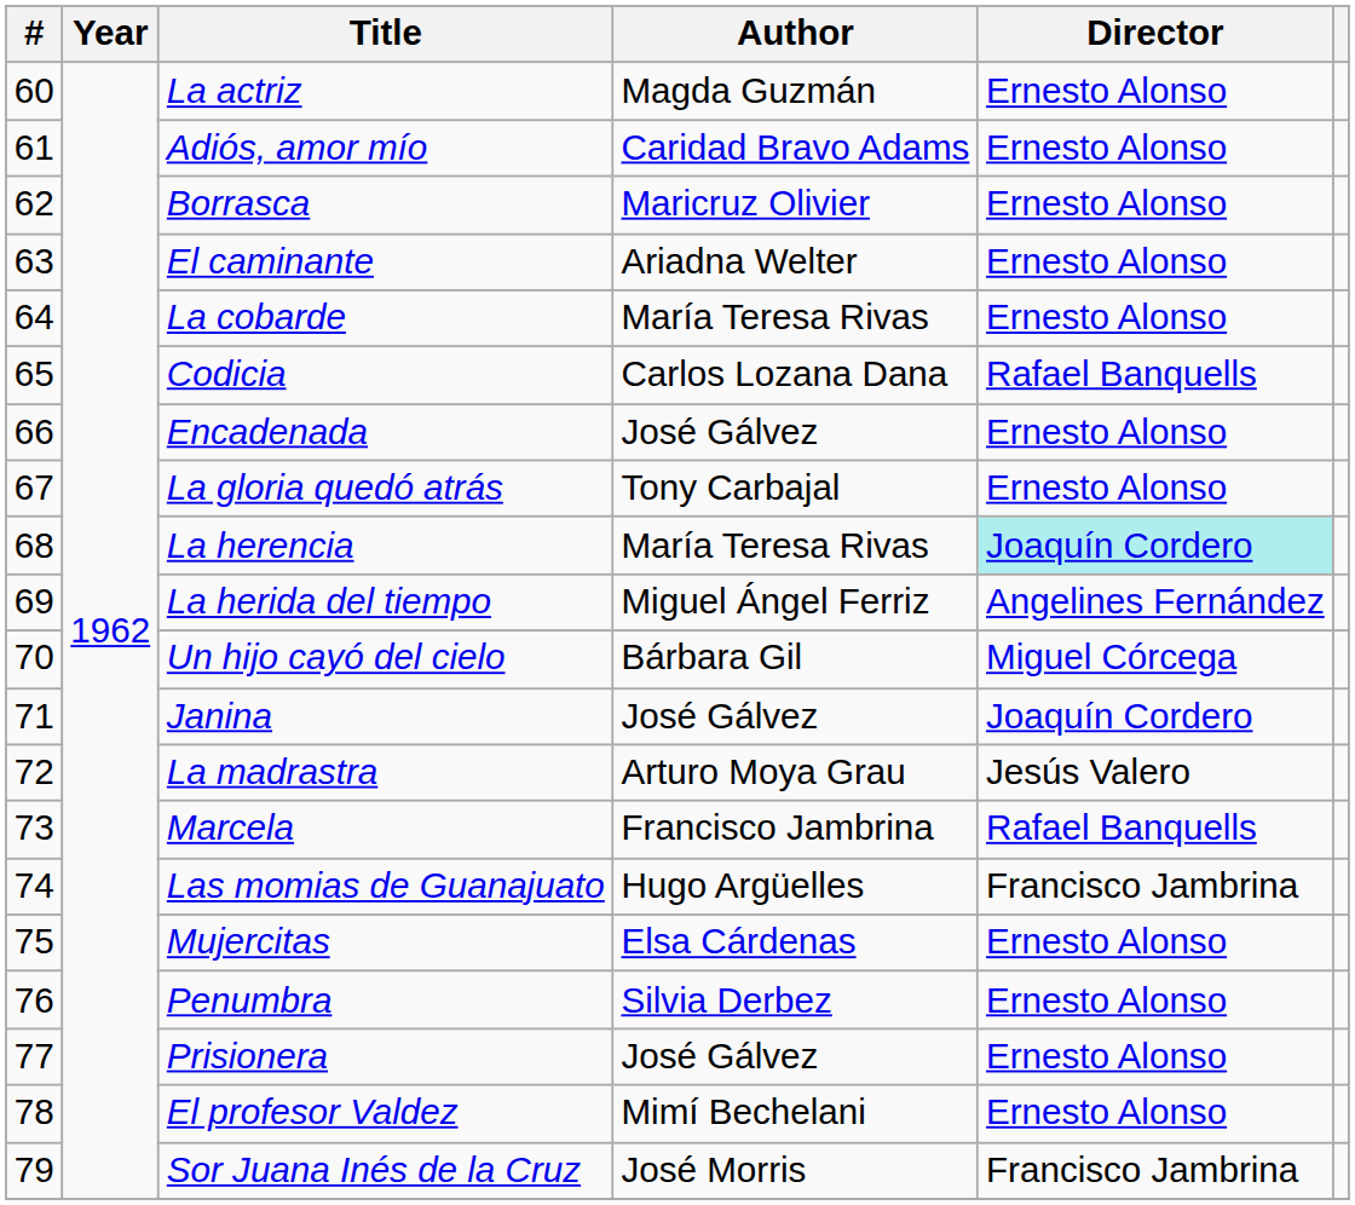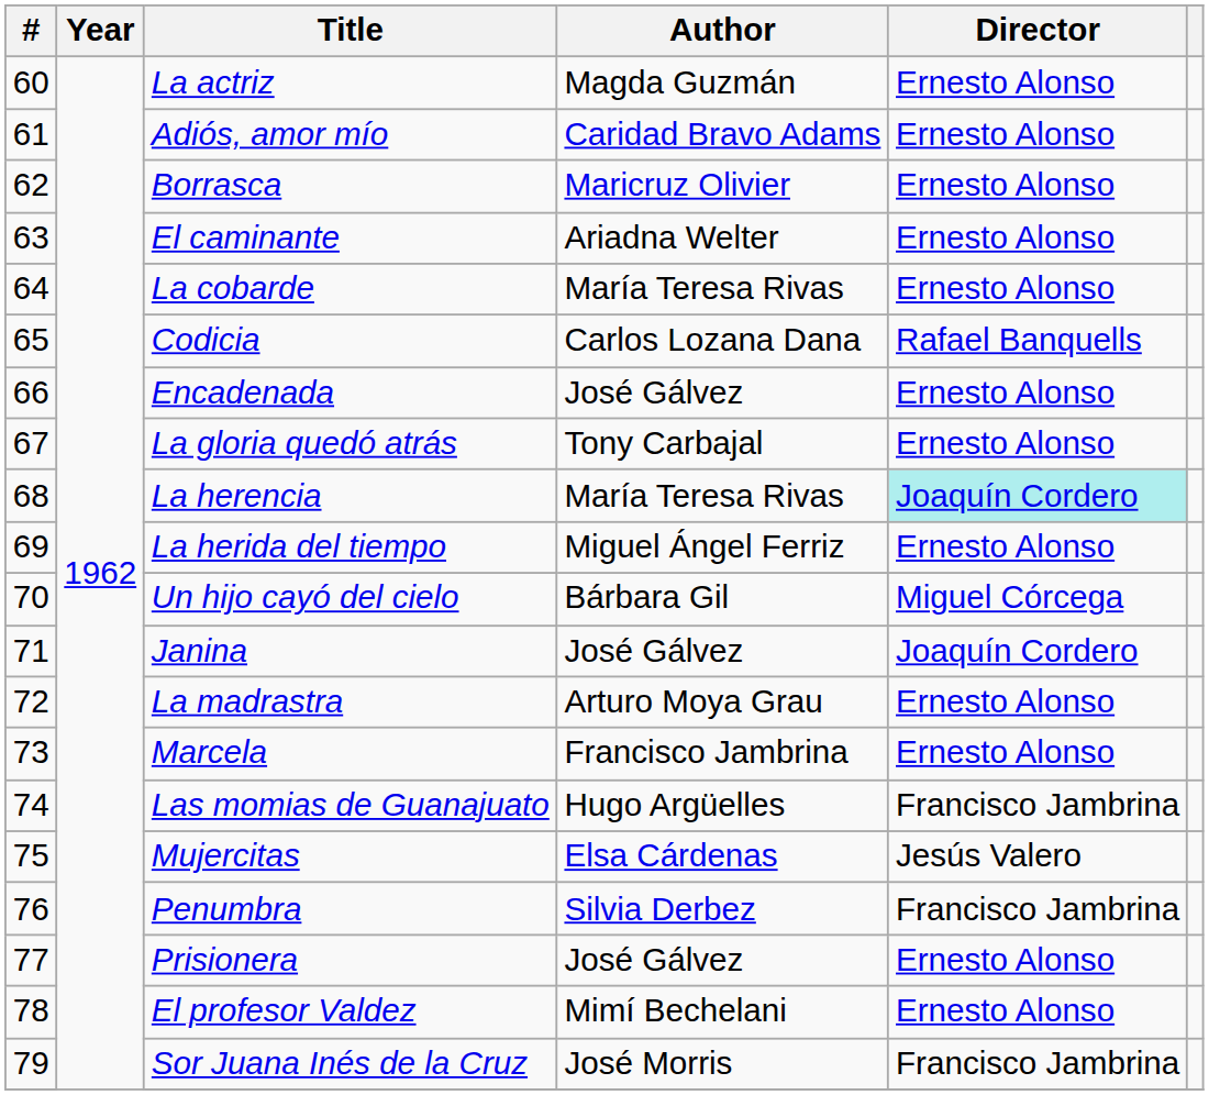La herida del tiempo | Director: Angelines Fernández -> Ernesto Alonso
La madrastra | Director: Jesús Valero -> Ernesto Alonso
Marcela | Director: Rafael Banquells -> Ernesto Alonso
Mujercitas | Director: Ernesto Alonso -> Jesús Valero
Penumbra | Director: Ernesto Alonso -> Francisco Jambrina
